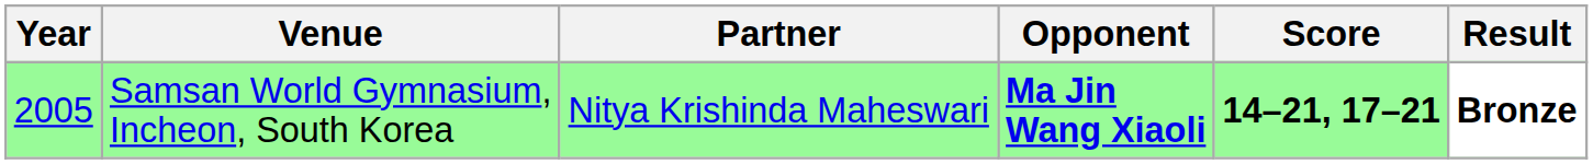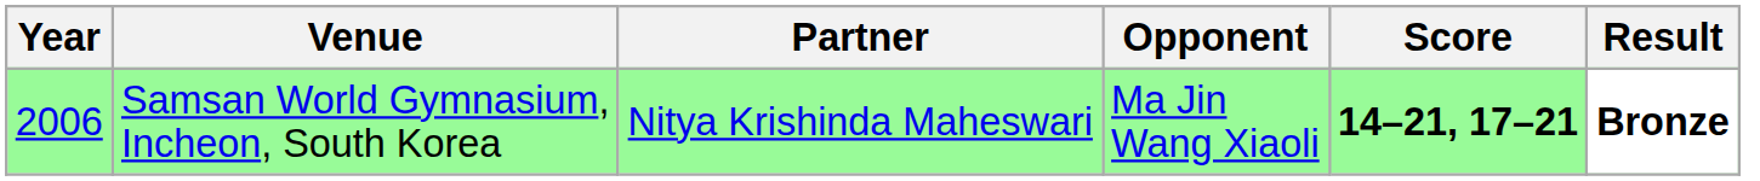Samsan World Gymnasium, Incheon, South Korea | Year: 2005 -> 2006
Samsan World Gymnasium, Incheon, South Korea | Opponent: bold -> normal
